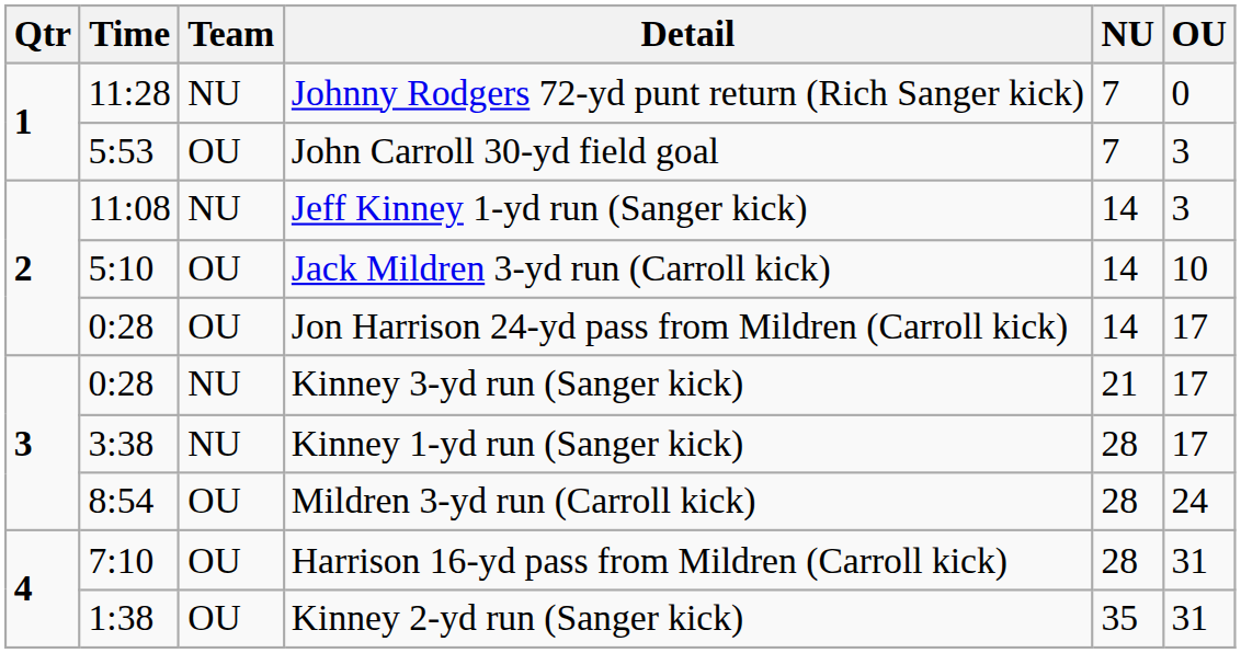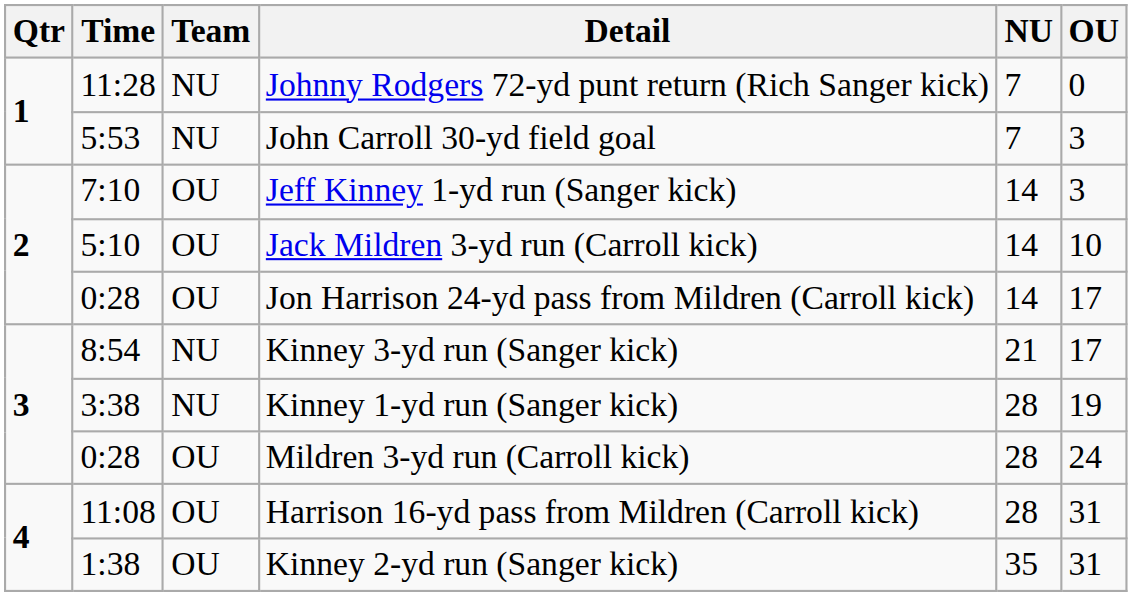John Carroll 30-yd field goal | Team: OU -> NU
Jeff Kinney 1-yd run (Sanger kick) | Time: 11:08 -> 7:10
Jeff Kinney 1-yd run (Sanger kick) | Team: NU -> OU
Kinney 3-yd run (Sanger kick) | Time: 0:28 -> 8:54
Kinney 1-yd run (Sanger kick) | OU: 17 -> 19
Mildren 3-yd run (Carroll kick) | Time: 8:54 -> 0:28
Harrison 16-yd pass from Mildren (Carroll kick) | Time: 7:10 -> 11:08
